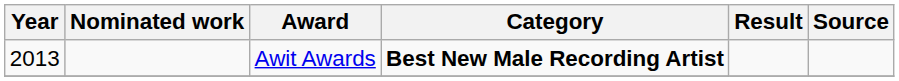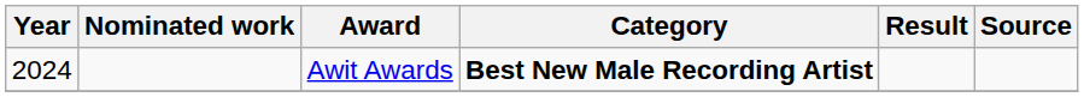Awit Awards | Year: 2013 -> 2024
